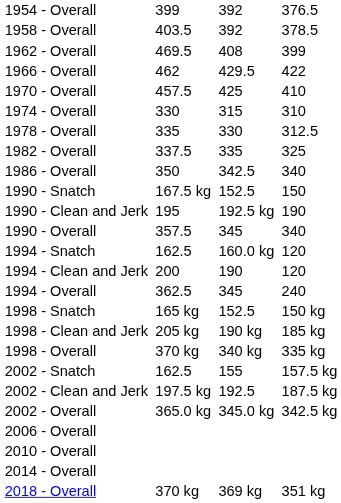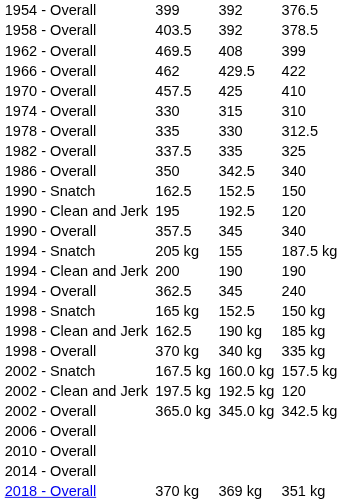1990 - Snatch | column 3: 167.5 kg -> 162.5
1990 - Clean and Jerk | column 5: 192.5 kg -> 192.5
1990 - Clean and Jerk | column 7: 190 -> 120
1994 - Snatch | column 3: 162.5 -> 205 kg
1994 - Snatch | column 5: 160.0 kg -> 155
1994 - Snatch | column 7: 120 -> 187.5 kg
1994 - Clean and Jerk | column 7: 120 -> 190
1998 - Clean and Jerk | column 3: 205 kg -> 162.5
2002 - Snatch | column 3: 162.5 -> 167.5 kg
2002 - Snatch | column 5: 155 -> 160.0 kg
2002 - Clean and Jerk | column 5: 192.5 -> 192.5 kg
2002 - Clean and Jerk | column 7: 187.5 kg -> 120
